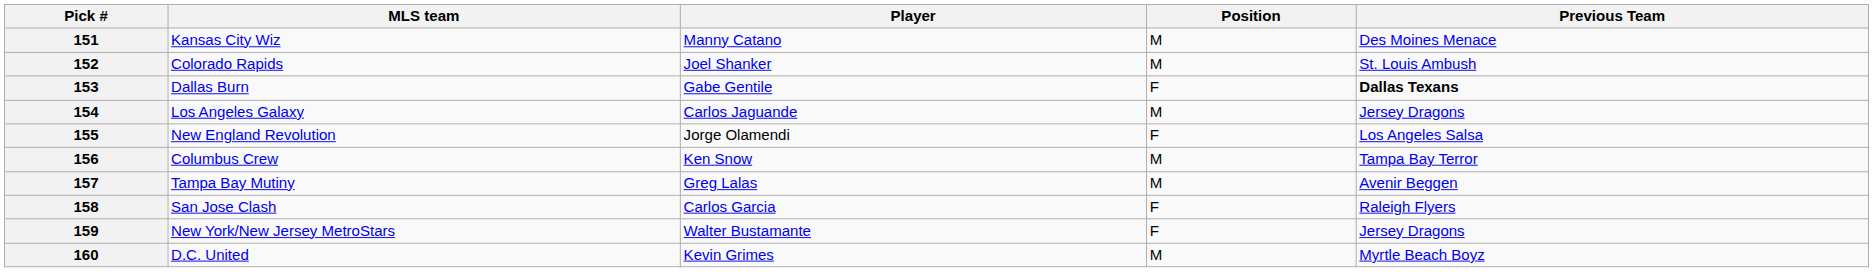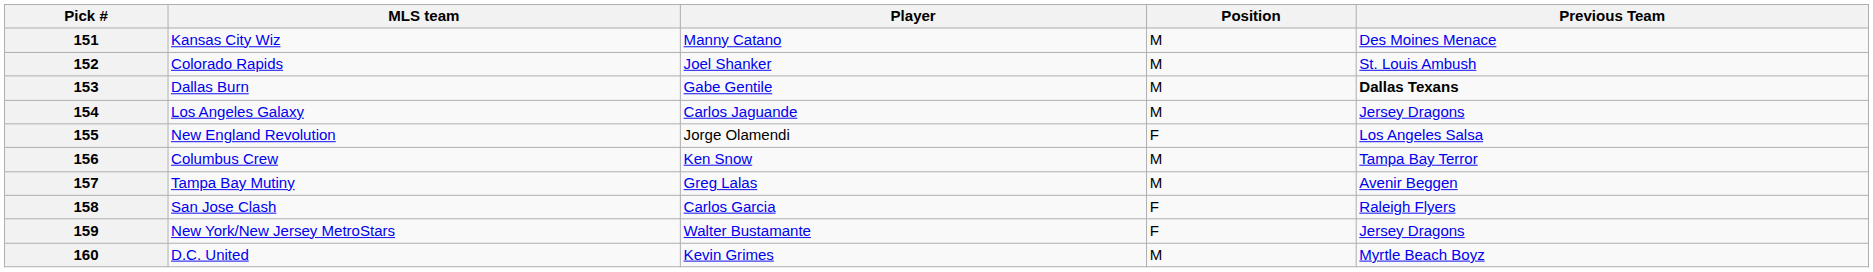153 | Position: F -> M
